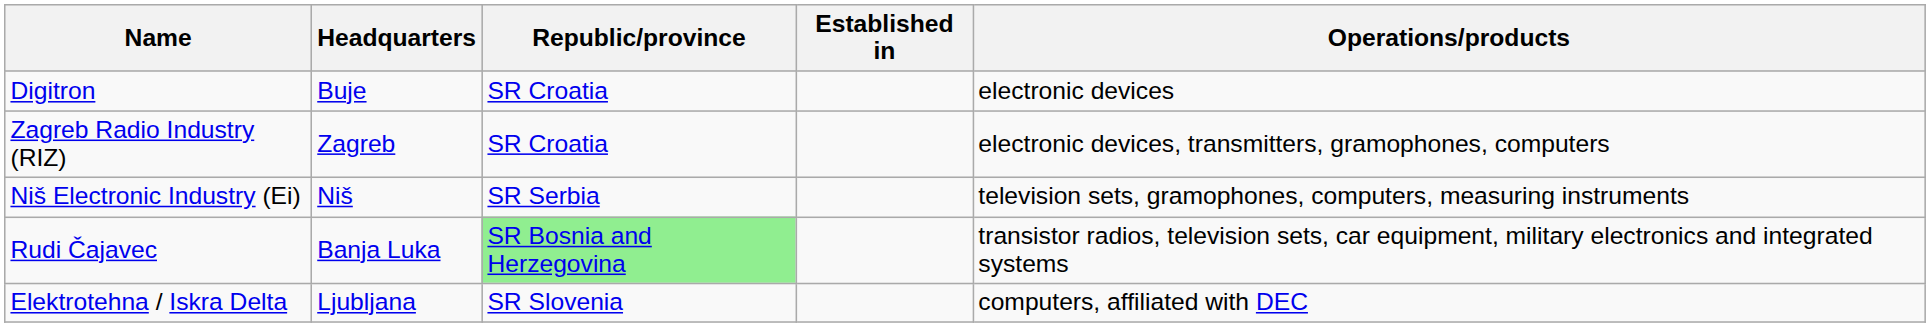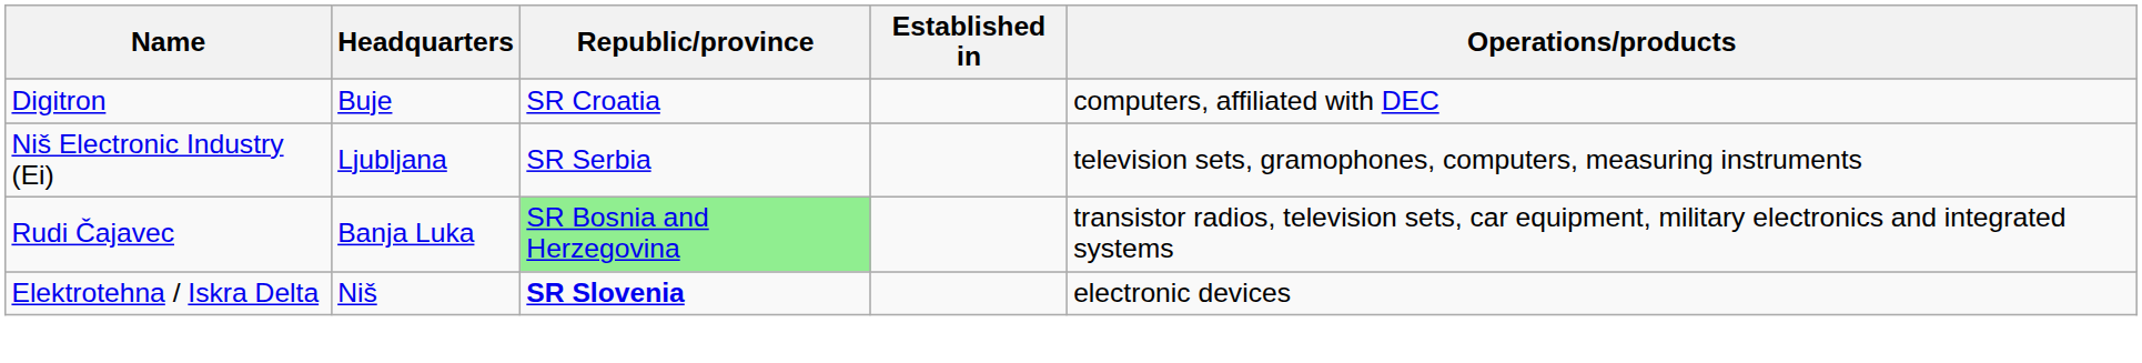Digitron | Operations/products: electronic devices -> computers, affiliated with DEC
- row: Zagreb Radio Industry (RIZ) | Zagreb | SR Croatia | electronic devices, transmitters, gramophones, computers
Niš Electronic Industry (Ei) | Headquarters: Niš -> Ljubljana
Elektrotehna / Iskra Delta | Headquarters: Ljubljana -> Niš
Elektrotehna / Iskra Delta | Republic/province: normal -> bold
Elektrotehna / Iskra Delta | Operations/products: computers, affiliated with DEC -> electronic devices
